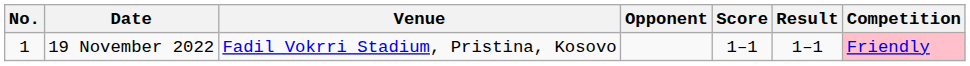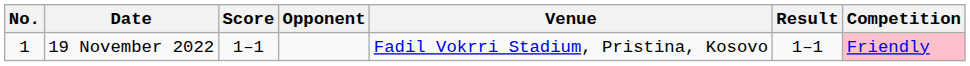columns swapped: Venue <-> Score
